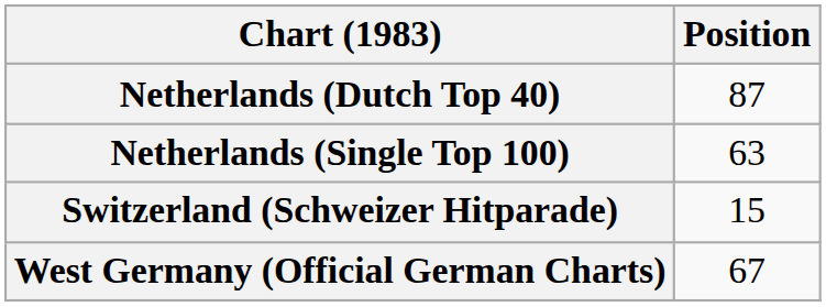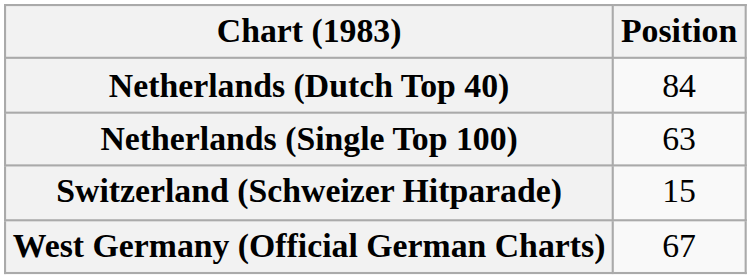Netherlands (Dutch Top 40) | Position: 87 -> 84
